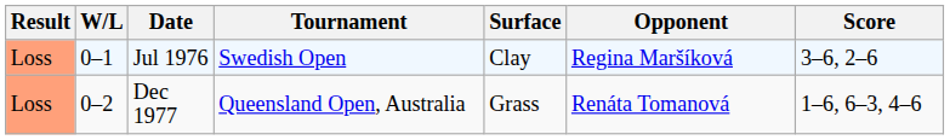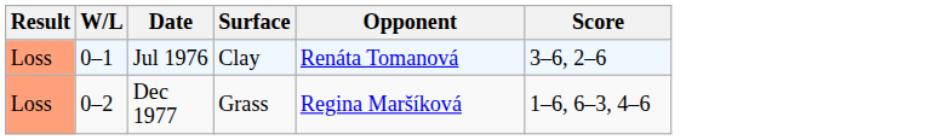- column: Tournament | Swedish Open | Queensland Open, Australia
Jul 1976 | Opponent: Regina Maršíková -> Renáta Tomanová
Dec 1977 | Opponent: Renáta Tomanová -> Regina Maršíková
